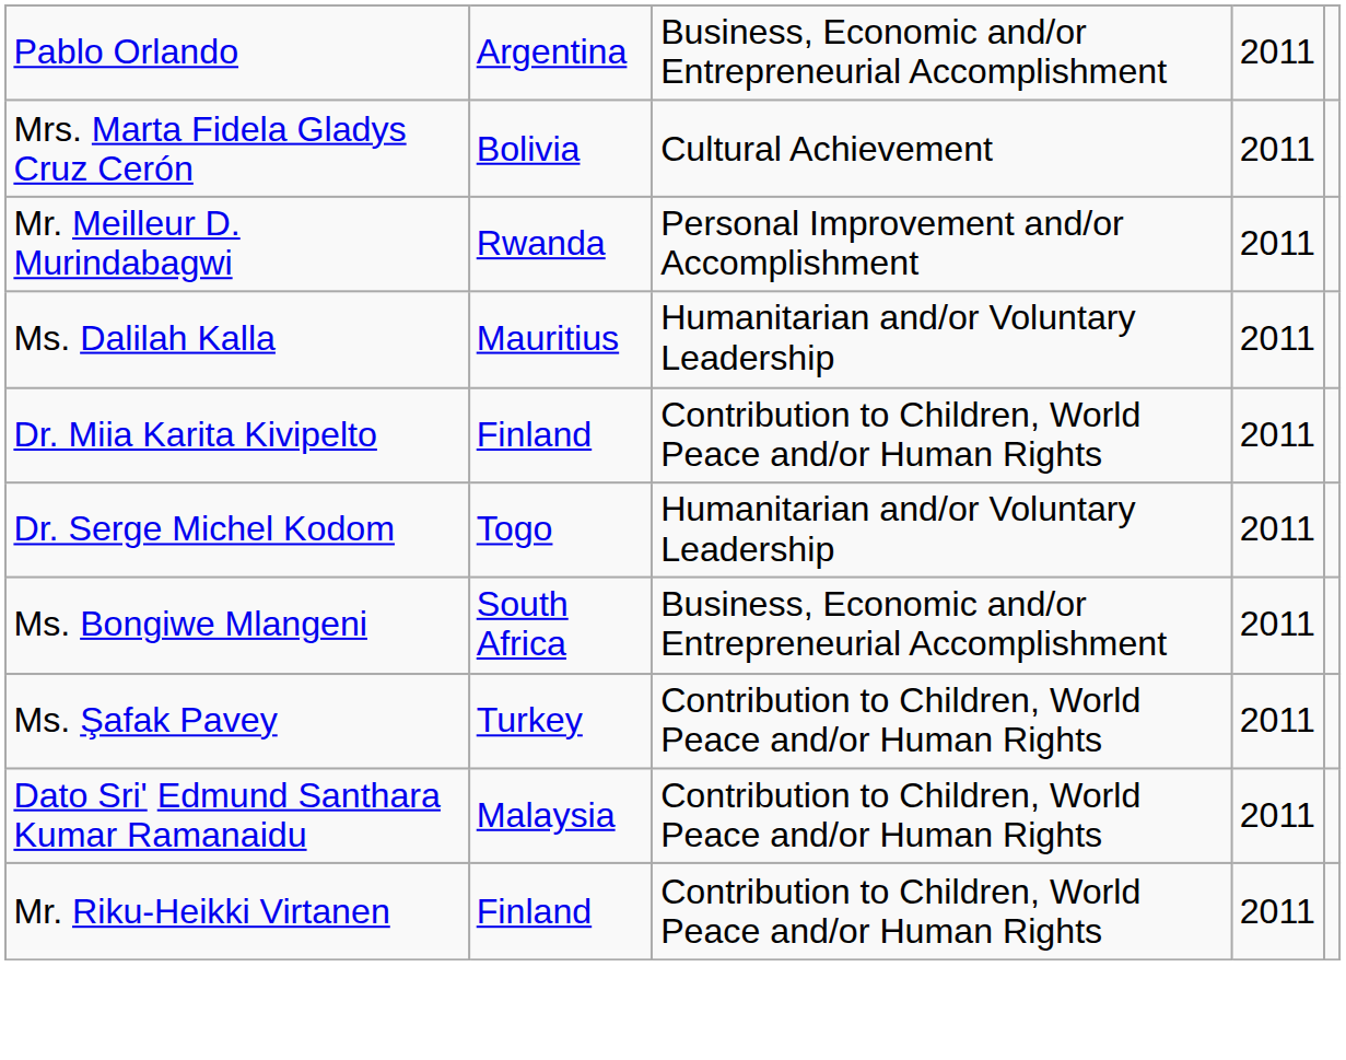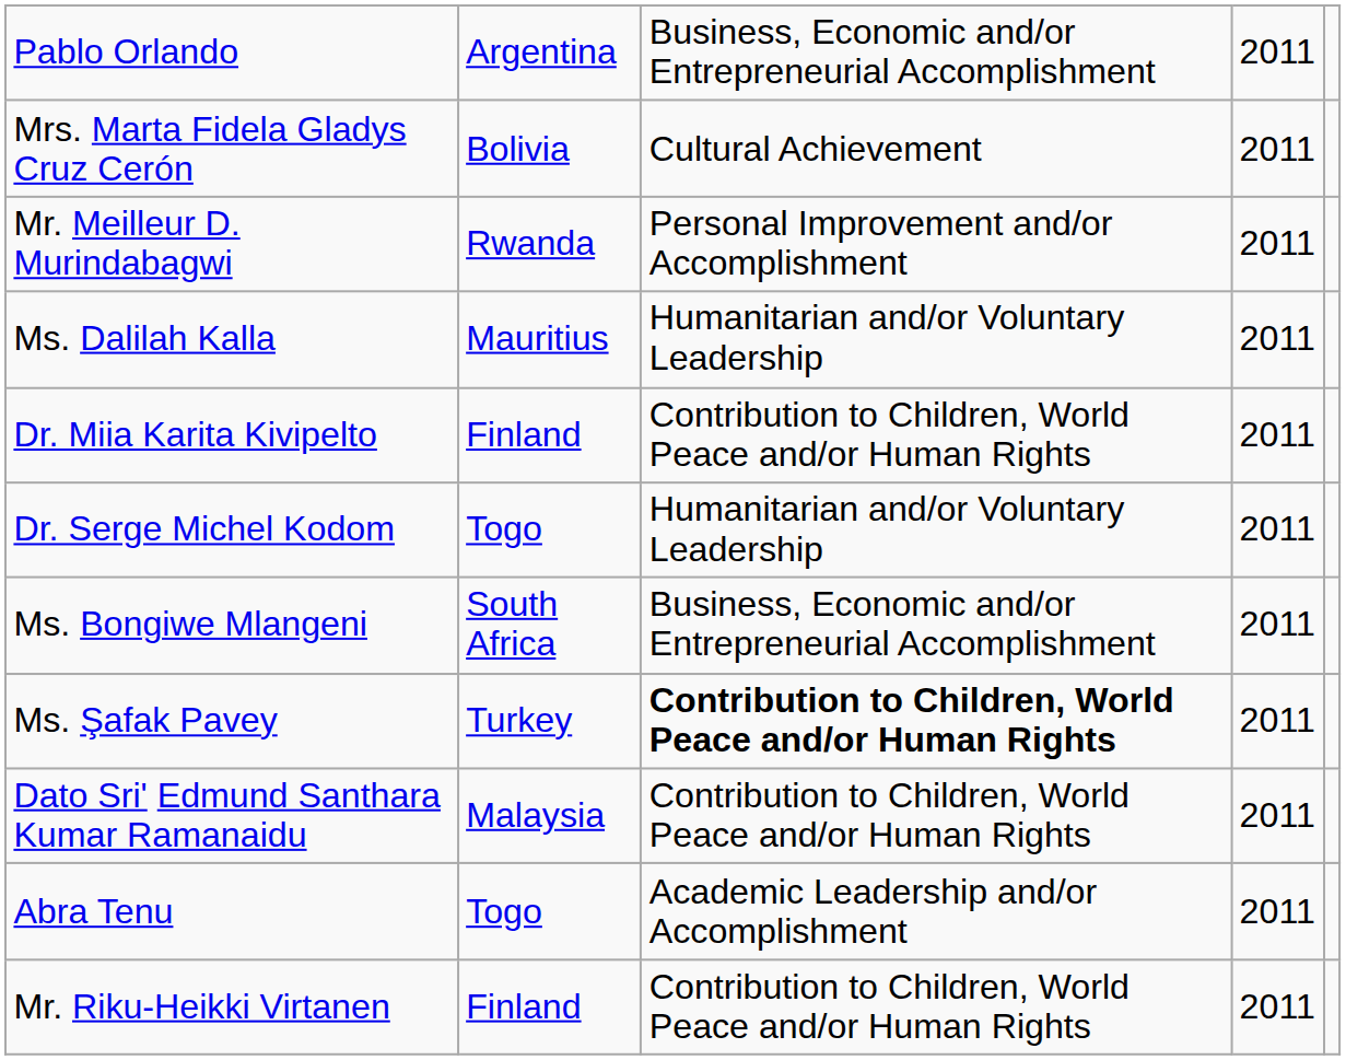Ms. Şafak Pavey | column 3: normal -> bold
+ row: Abra Tenu | Togo | Academic Leadership and/or Accomplishment | 2011
